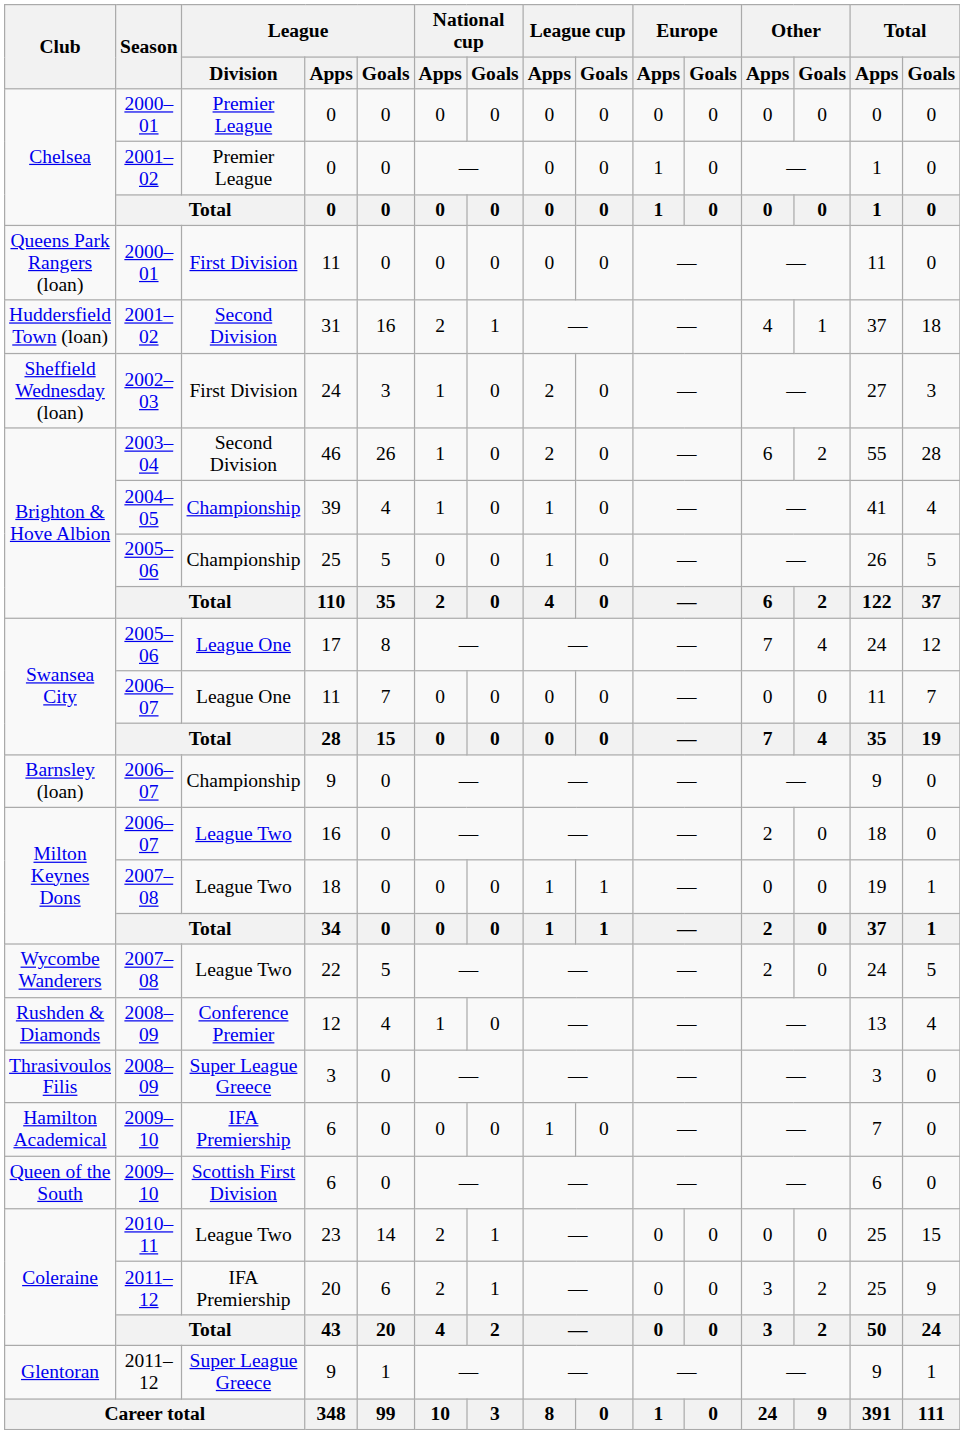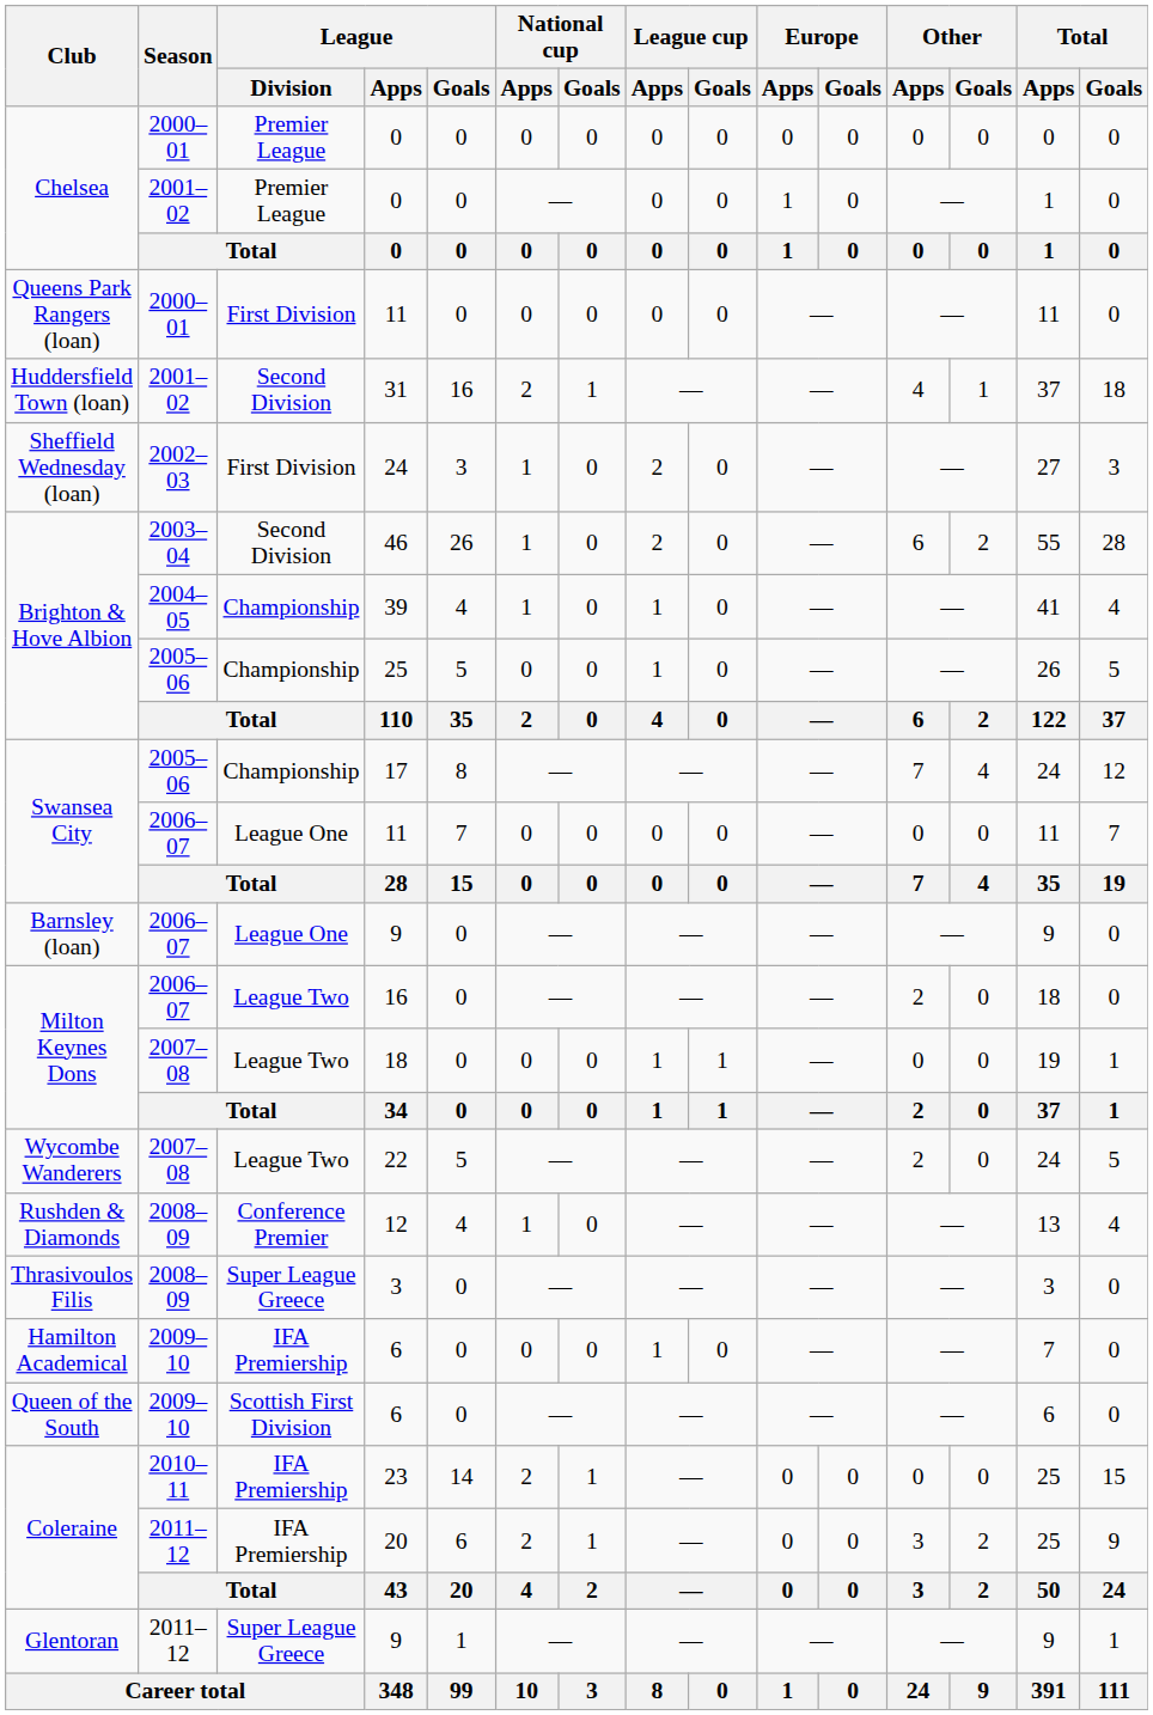17 | League / Division: League One -> Championship
Barnsley (loan) / 9 | League / Division: Championship -> League One
23 | League / Division: League Two -> IFA Premiership
